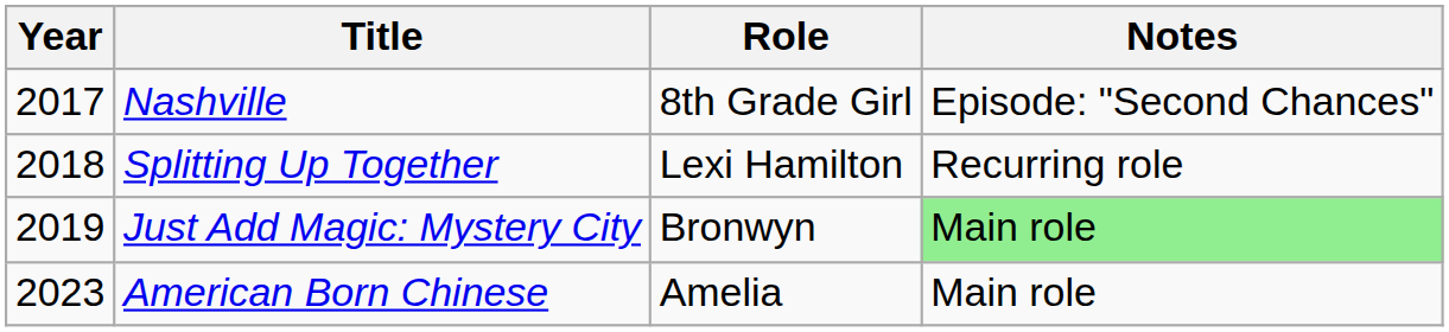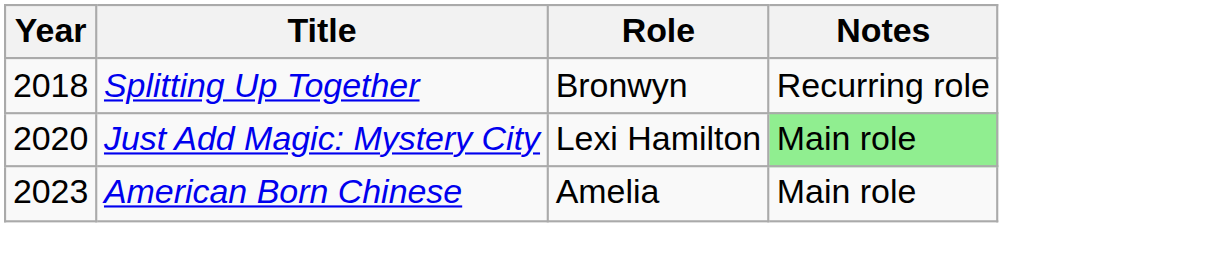- row: 2017 | Nashville | 8th Grade Girl | Episode: "Second Chances"
Splitting Up Together | Role: Lexi Hamilton -> Bronwyn
Just Add Magic: Mystery City | Year: 2019 -> 2020
Just Add Magic: Mystery City | Role: Bronwyn -> Lexi Hamilton
